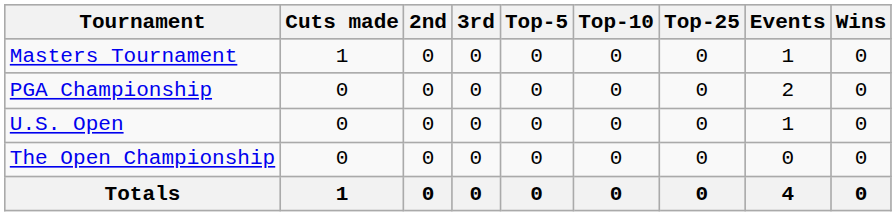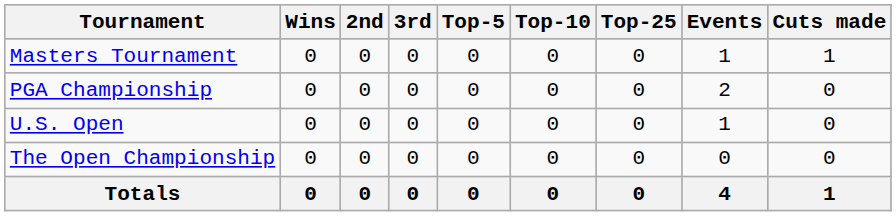columns swapped: Wins <-> Cuts made
